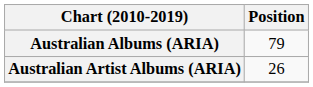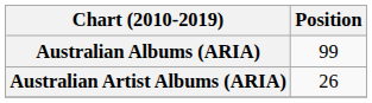Australian Albums (ARIA) | Position: 79 -> 99
